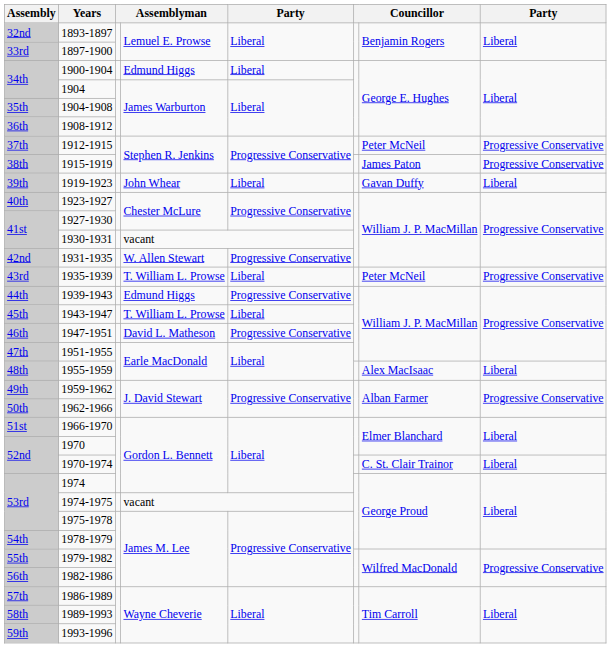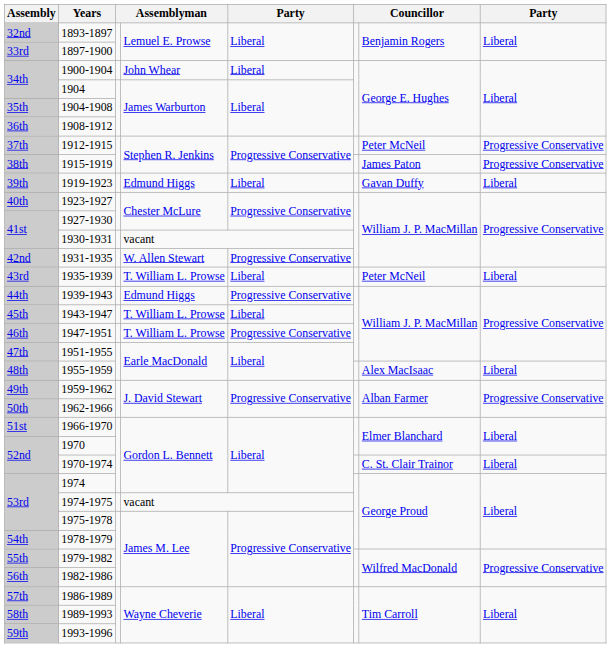1900-1904 | column 4: Edmund Higgs -> John Whear
1919-1923 | column 4: John Whear -> Edmund Higgs
1935-1939 | column 8: Progressive Conservative -> Liberal
1947-1951 | column 4: David L. Matheson -> T. William L. Prowse
